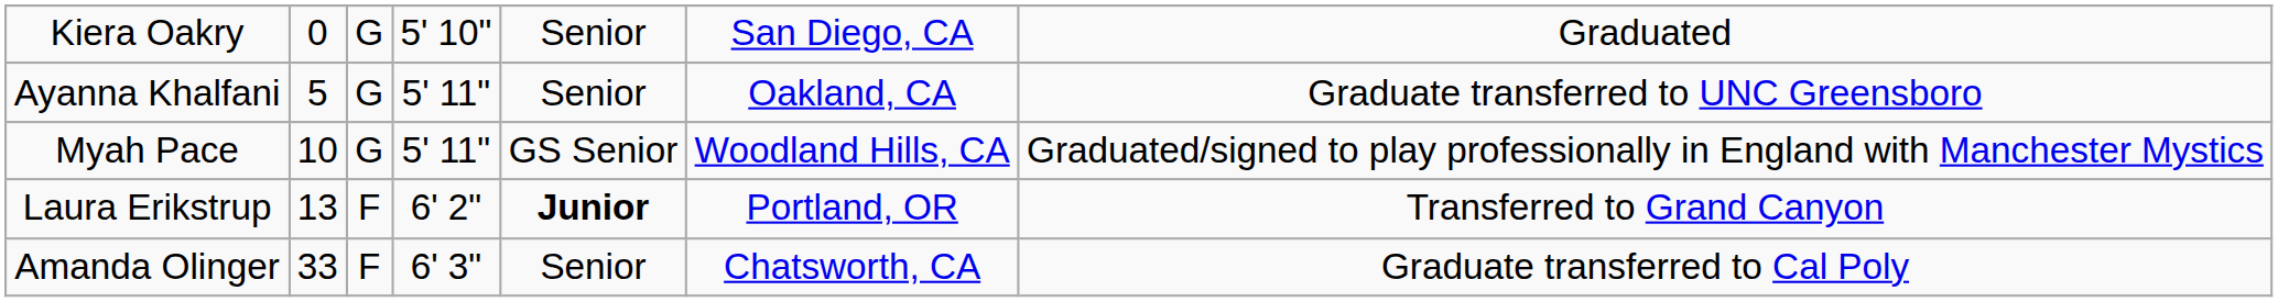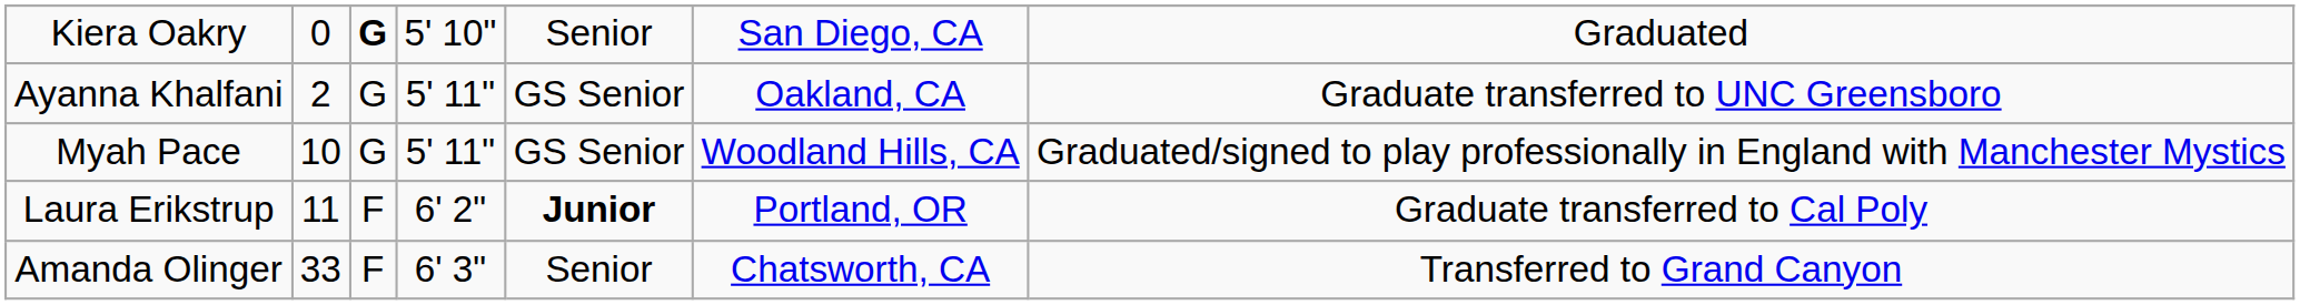Kiera Oakry | column 3: normal -> bold
Ayanna Khalfani | column 2: 5 -> 2
Ayanna Khalfani | column 5: Senior -> GS Senior
Laura Erikstrup | column 2: 13 -> 11
Laura Erikstrup | column 7: Transferred to Grand Canyon -> Graduate transferred to Cal Poly
Amanda Olinger | column 7: Graduate transferred to Cal Poly -> Transferred to Grand Canyon
